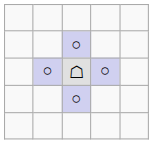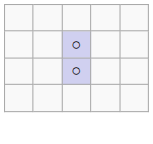- row: ○ | ☖ | ○
